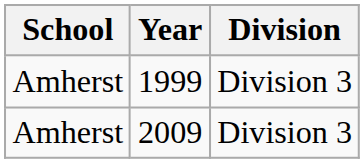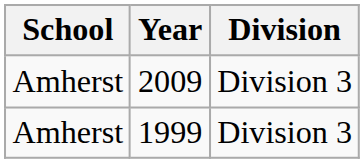rows swapped: 1999 <-> 2009
